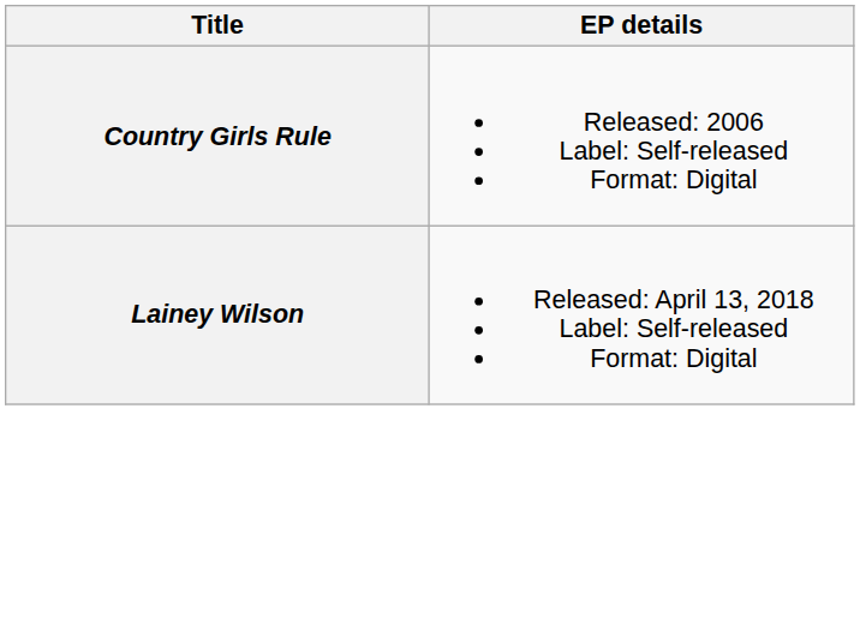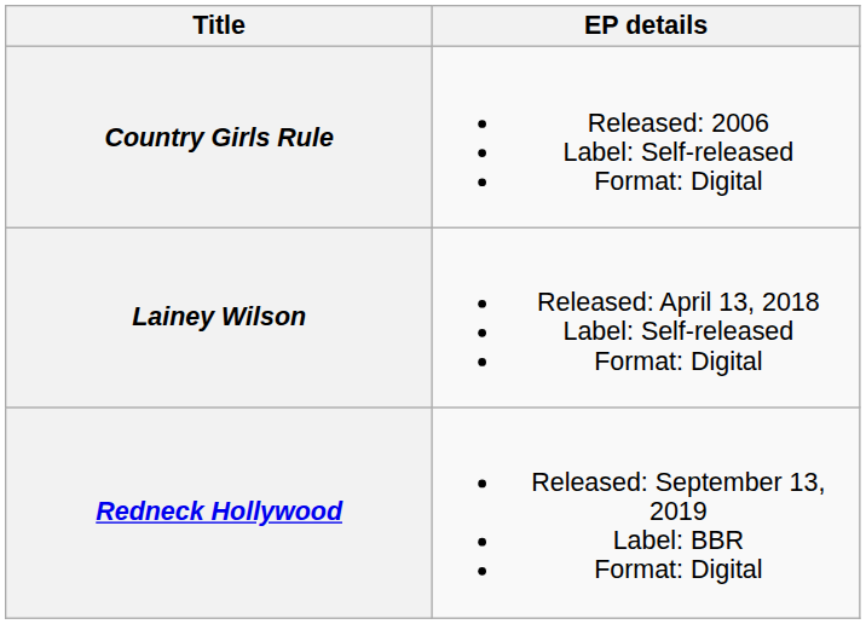+ row: Redneck Hollywood | Released: September 13, 2019 Label: BBR Format: Digital
